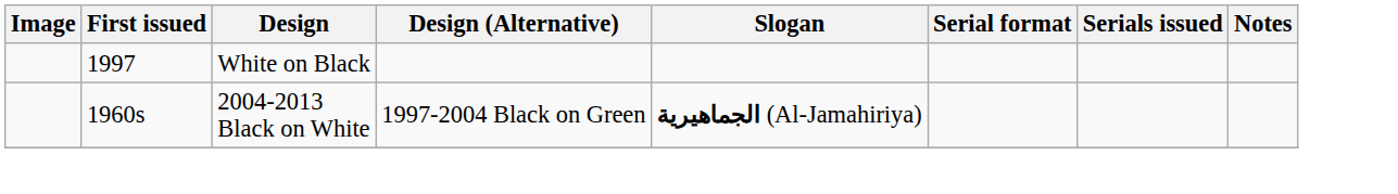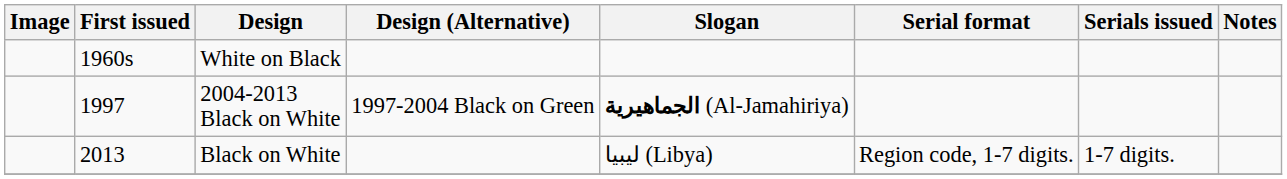White on Black | First issued: 1997 -> 1960s
2004-2013 Black on White | First issued: 1960s -> 1997
+ row: 2013 | Black on White | ليبيا (Libya) | Region code, 1-7 digits. | 1-7 digits.
